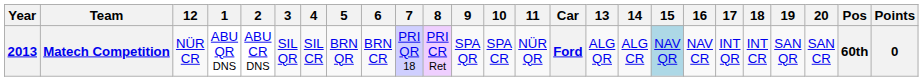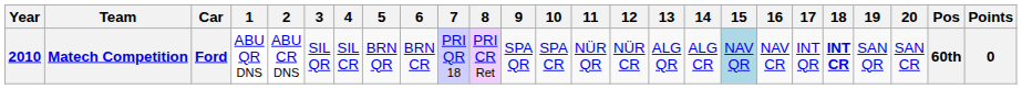columns swapped: Car <-> 12
Matech Competition | Year: 2013 -> 2010
Matech Competition | 18: normal -> bold
